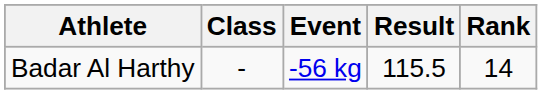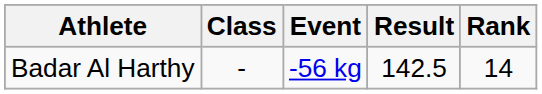Badar Al Harthy | Result: 115.5 -> 142.5
